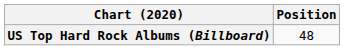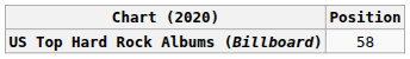US Top Hard Rock Albums (Billboard) | Position: 48 -> 58
